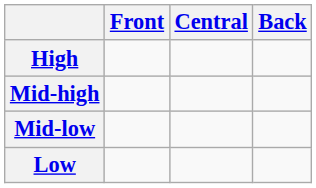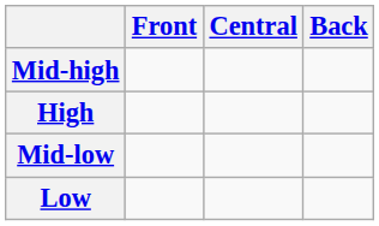rows swapped: High <-> Mid-high
